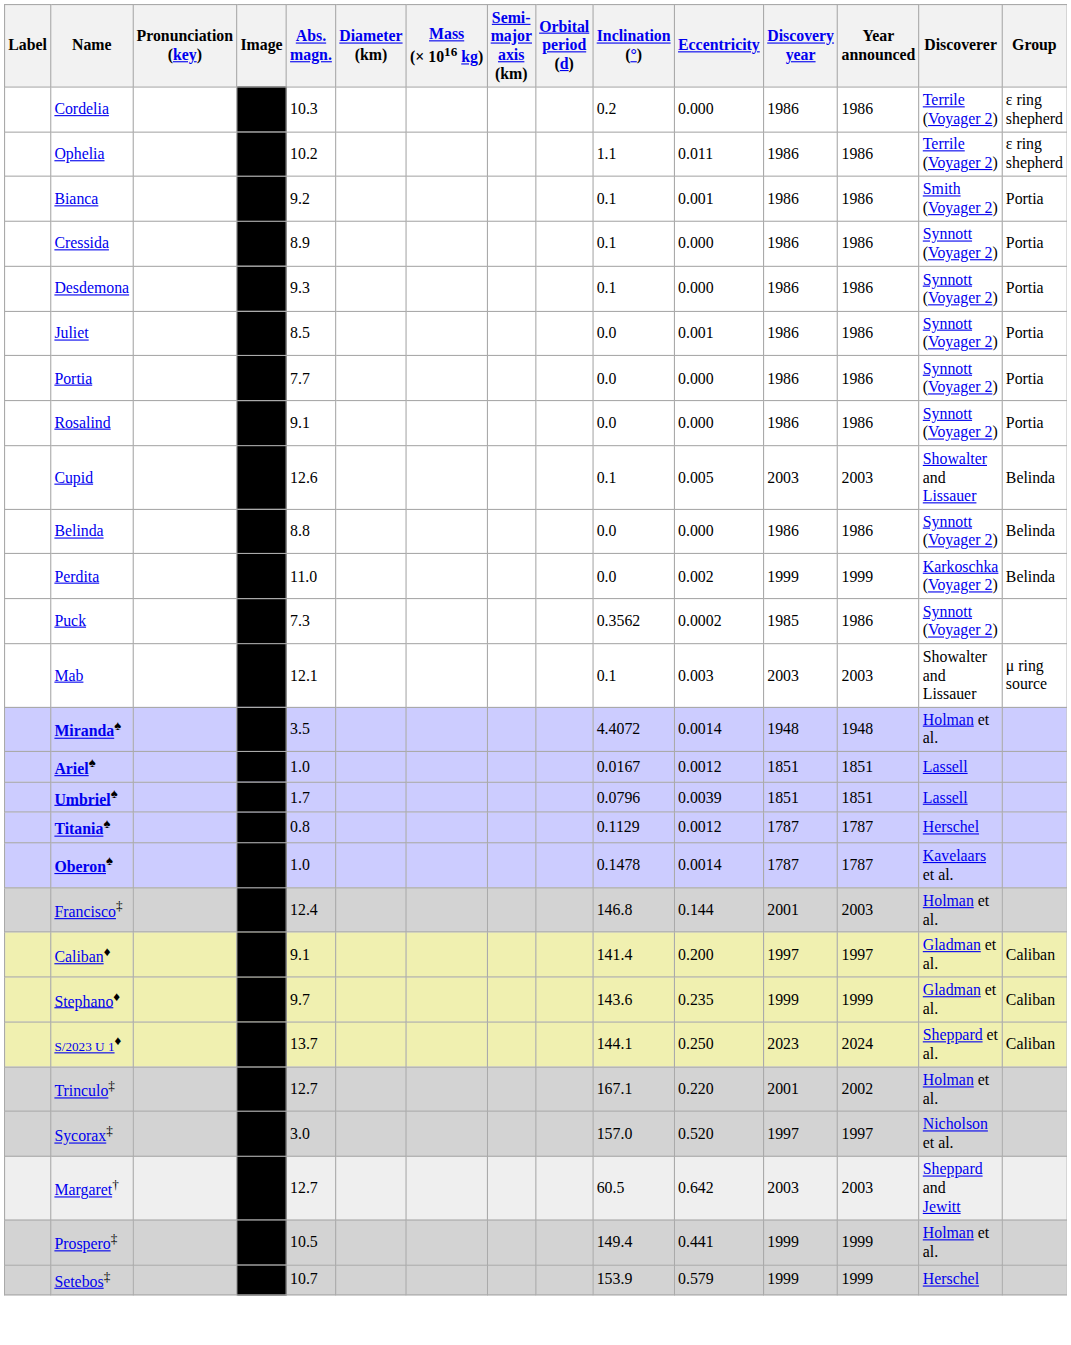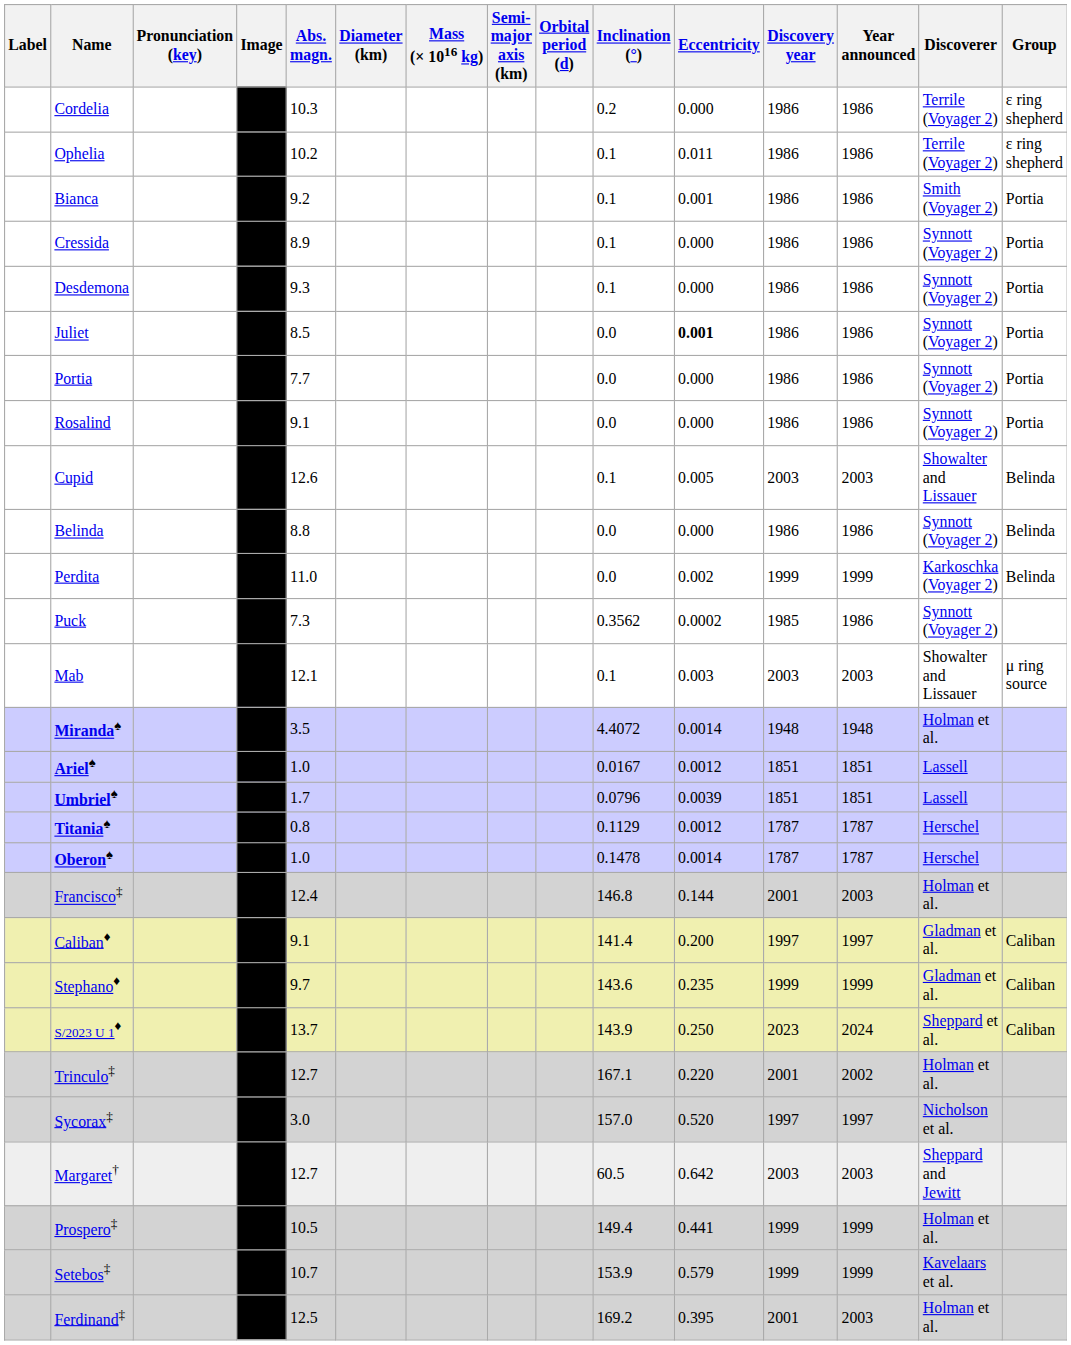Ophelia | Inclination (°): 1.1 -> 0.1
Juliet | Eccentricity: normal -> bold
Oberon♠ | Discoverer: Kavelaars et al. -> Herschel
S/2023 U 1♦ | Inclination (°): 144.1 -> 143.9
Setebos‡ | Discoverer: Herschel -> Kavelaars et al.
+ row: Ferdinand‡ | 12.5 | 169.2 | 0.395 | 2001 | 2003 | Holman et al.
